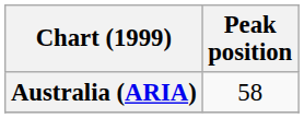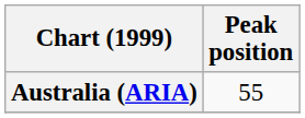Australia (ARIA) | Peak position: 58 -> 55
